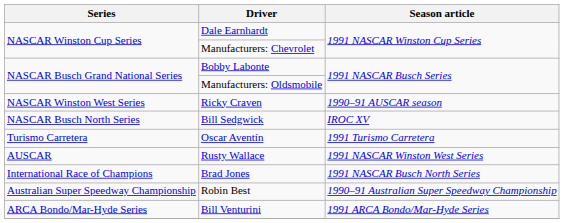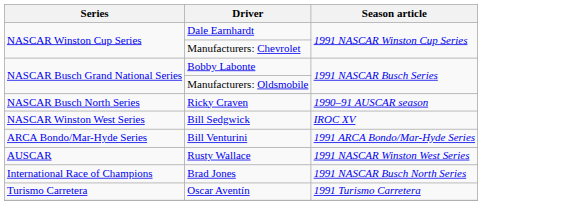Ricky Craven | Series: NASCAR Winston West Series -> NASCAR Busch North Series
Bill Sedgwick | Series: NASCAR Busch North Series -> NASCAR Winston West Series
rows swapped: Bill Venturini <-> Oscar Aventín
- row: Australian Super Speedway Championship | Robin Best | 1990–91 Australian Super Speedway Championship
